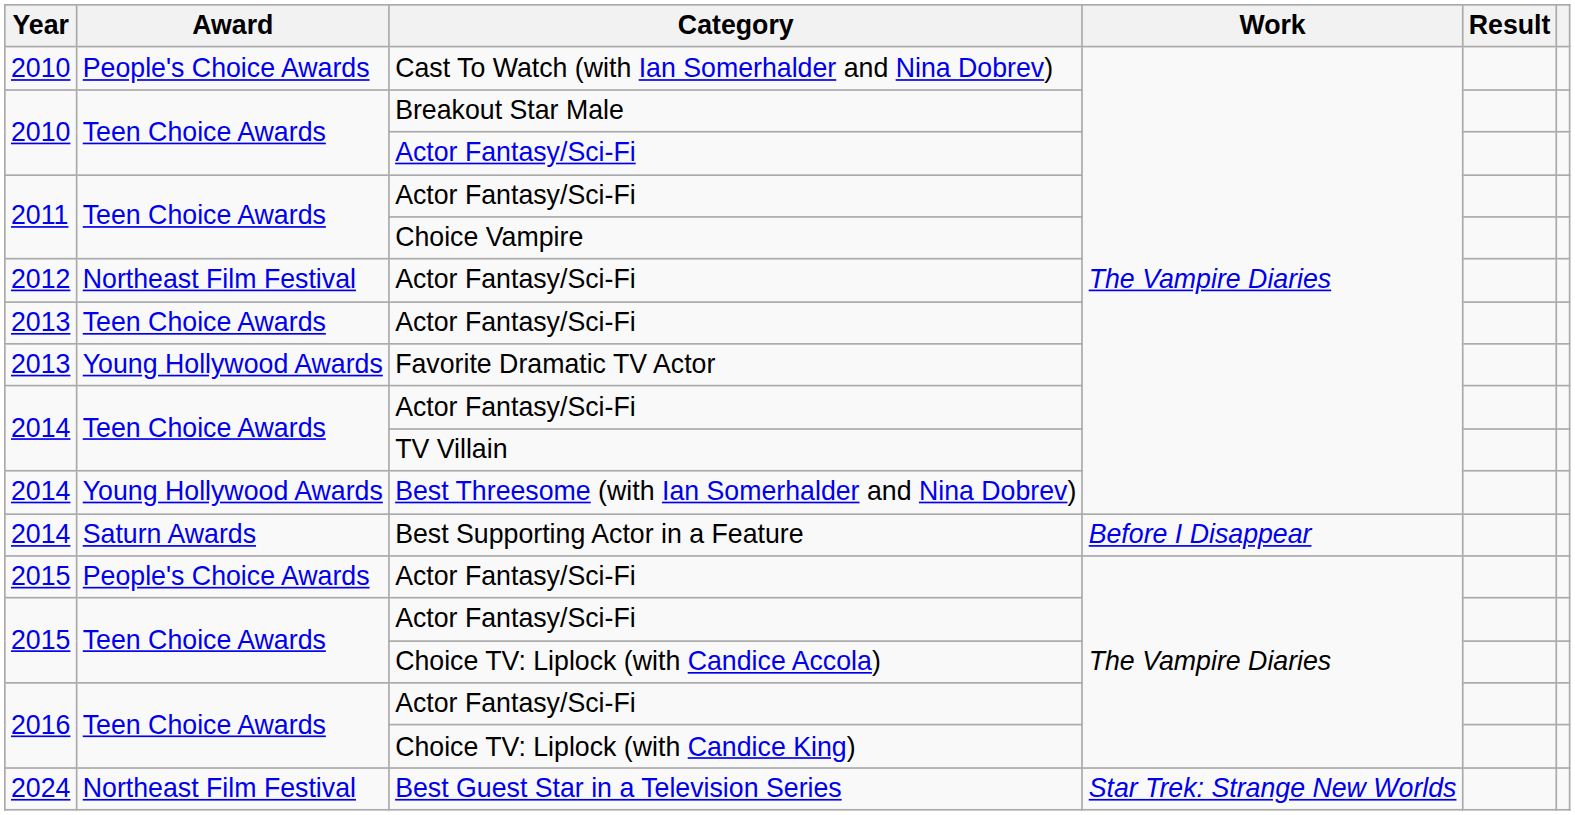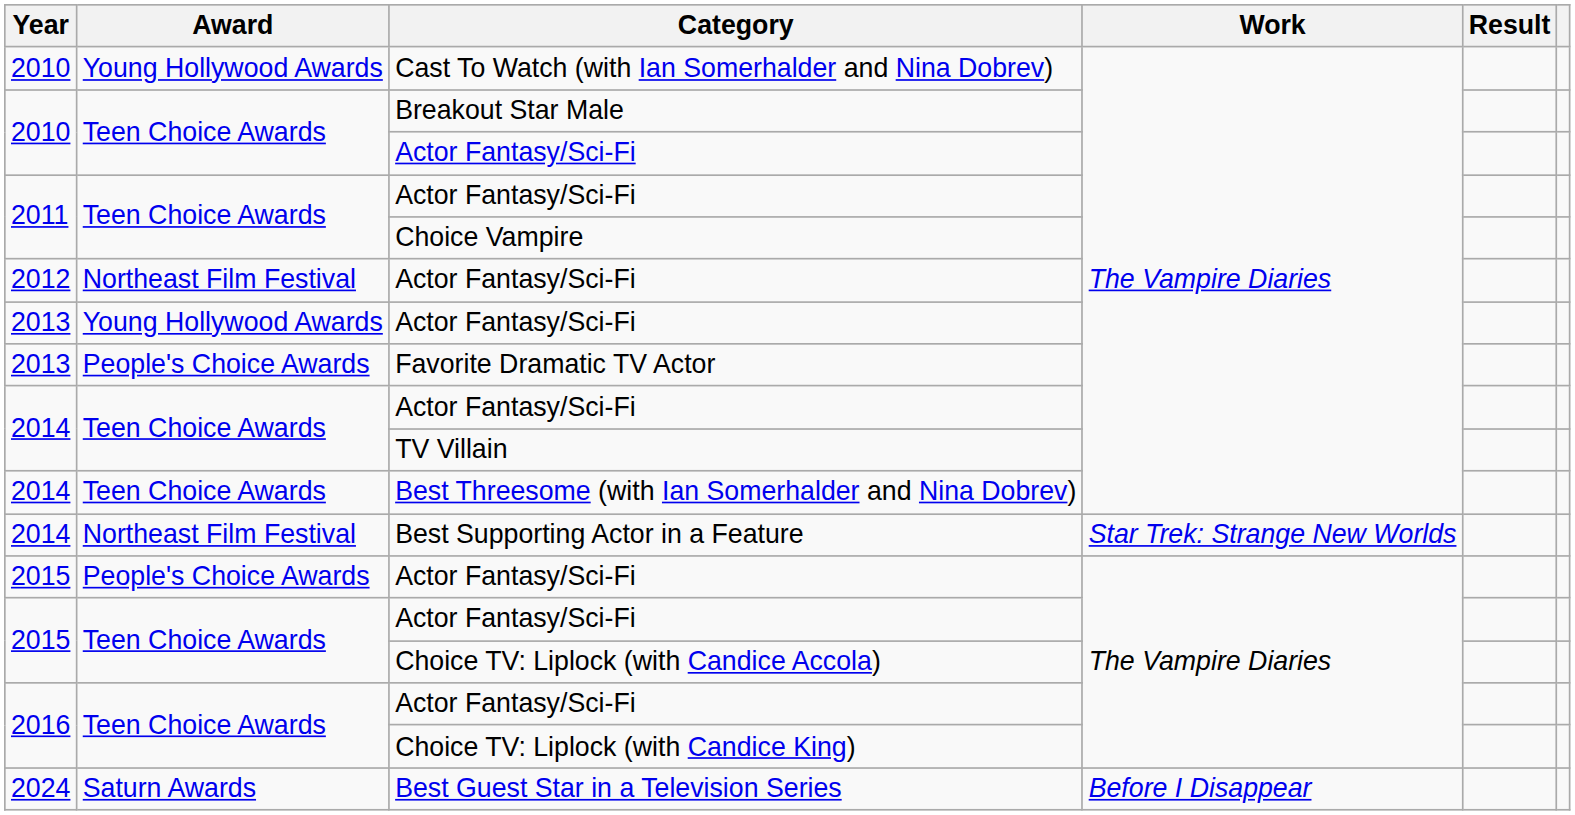Cast To Watch (with Ian Somerhalder and Nina Dobrev) | Award: People's Choice Awards -> Young Hollywood Awards
2013 / Actor Fantasy/Sci-Fi | Award: Teen Choice Awards -> Young Hollywood Awards
Favorite Dramatic TV Actor | Award: Young Hollywood Awards -> People's Choice Awards
Best Threesome (with Ian Somerhalder and Nina Dobrev) | Award: Young Hollywood Awards -> Teen Choice Awards
Best Supporting Actor in a Feature | Award: Saturn Awards -> Northeast Film Festival
Best Supporting Actor in a Feature | Work: Before I Disappear -> Star Trek: Strange New Worlds
Best Guest Star in a Television Series | Award: Northeast Film Festival -> Saturn Awards
Best Guest Star in a Television Series | Work: Star Trek: Strange New Worlds -> Before I Disappear
